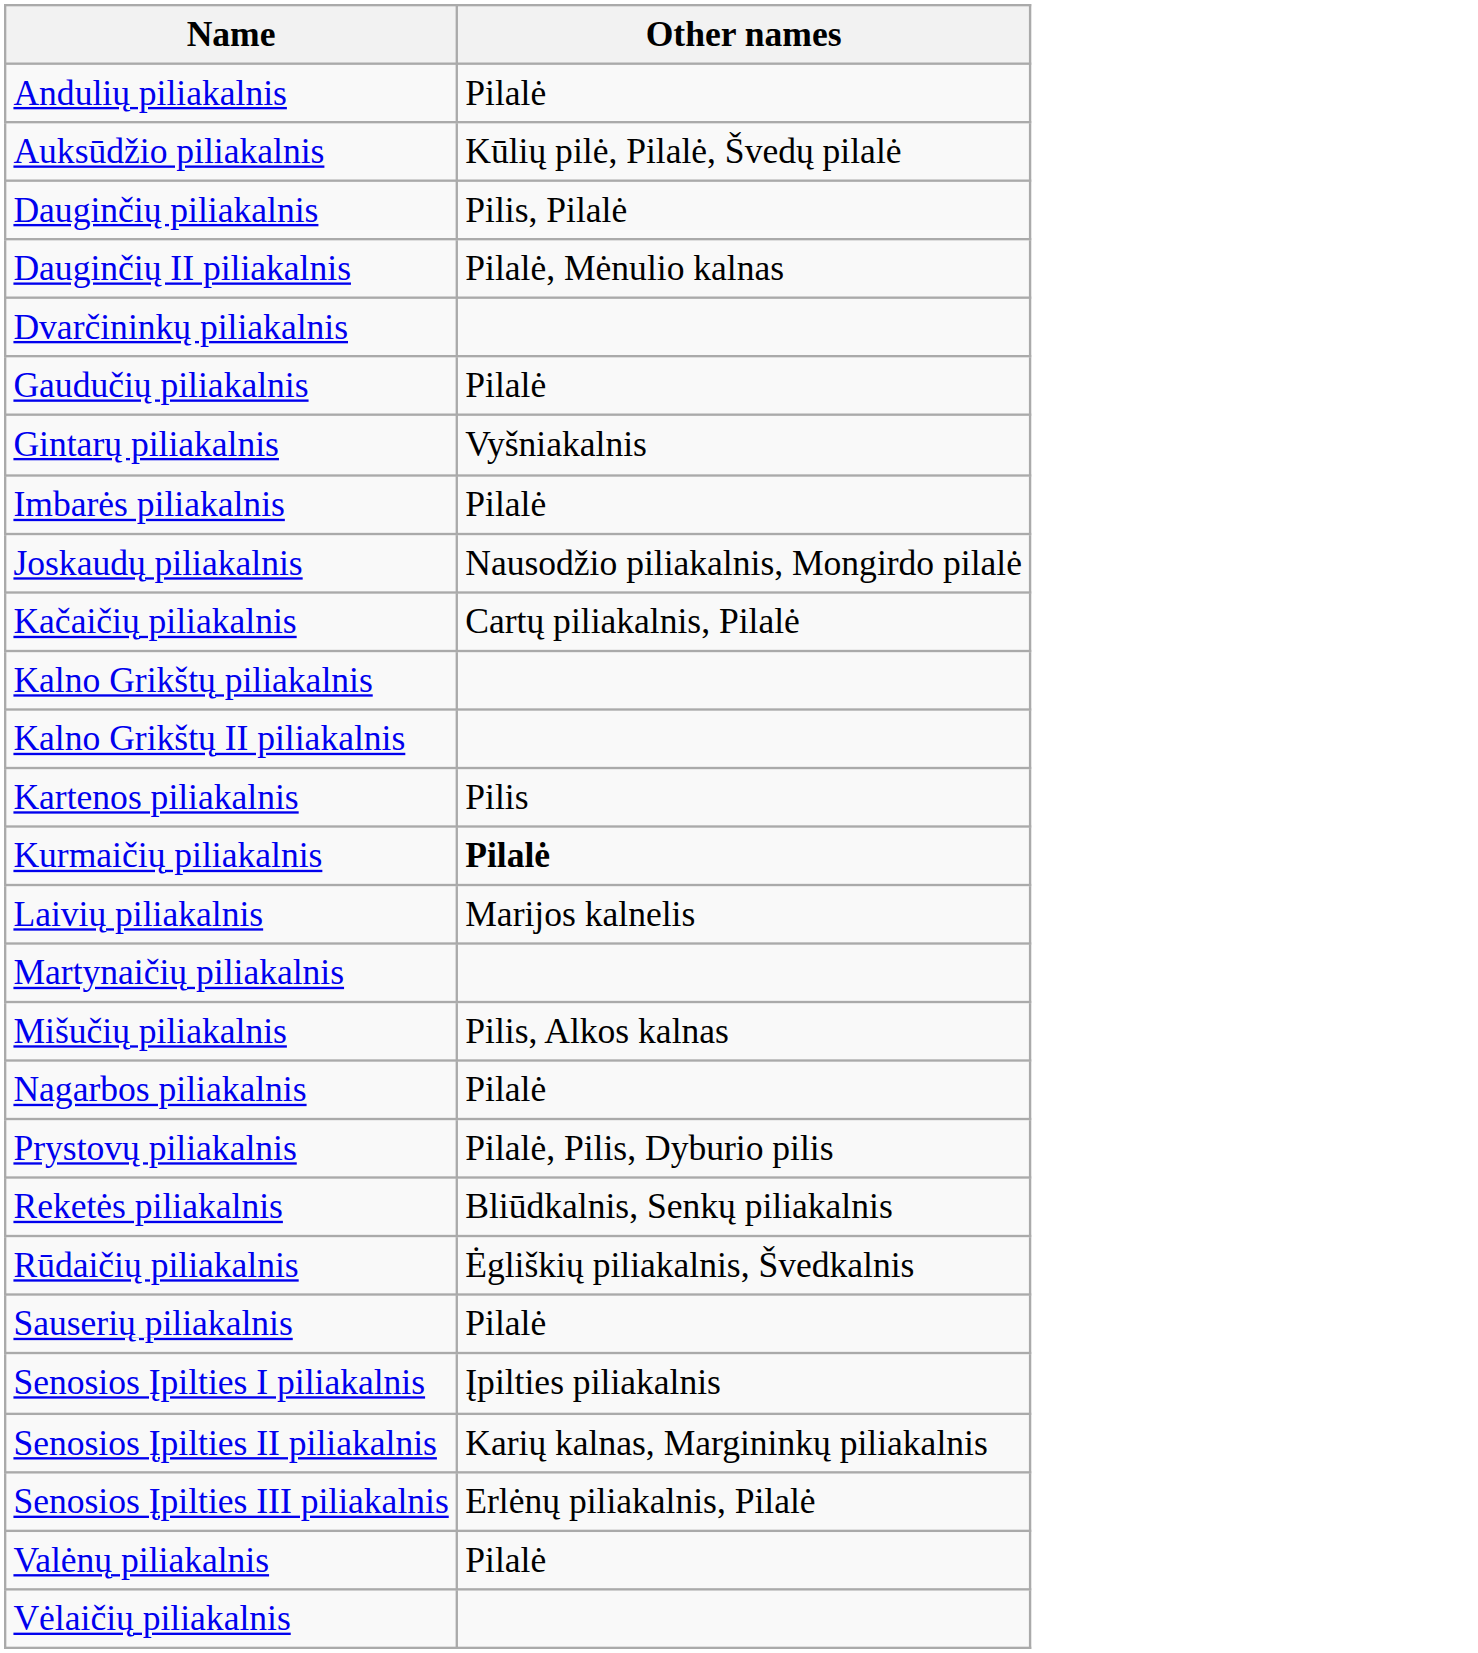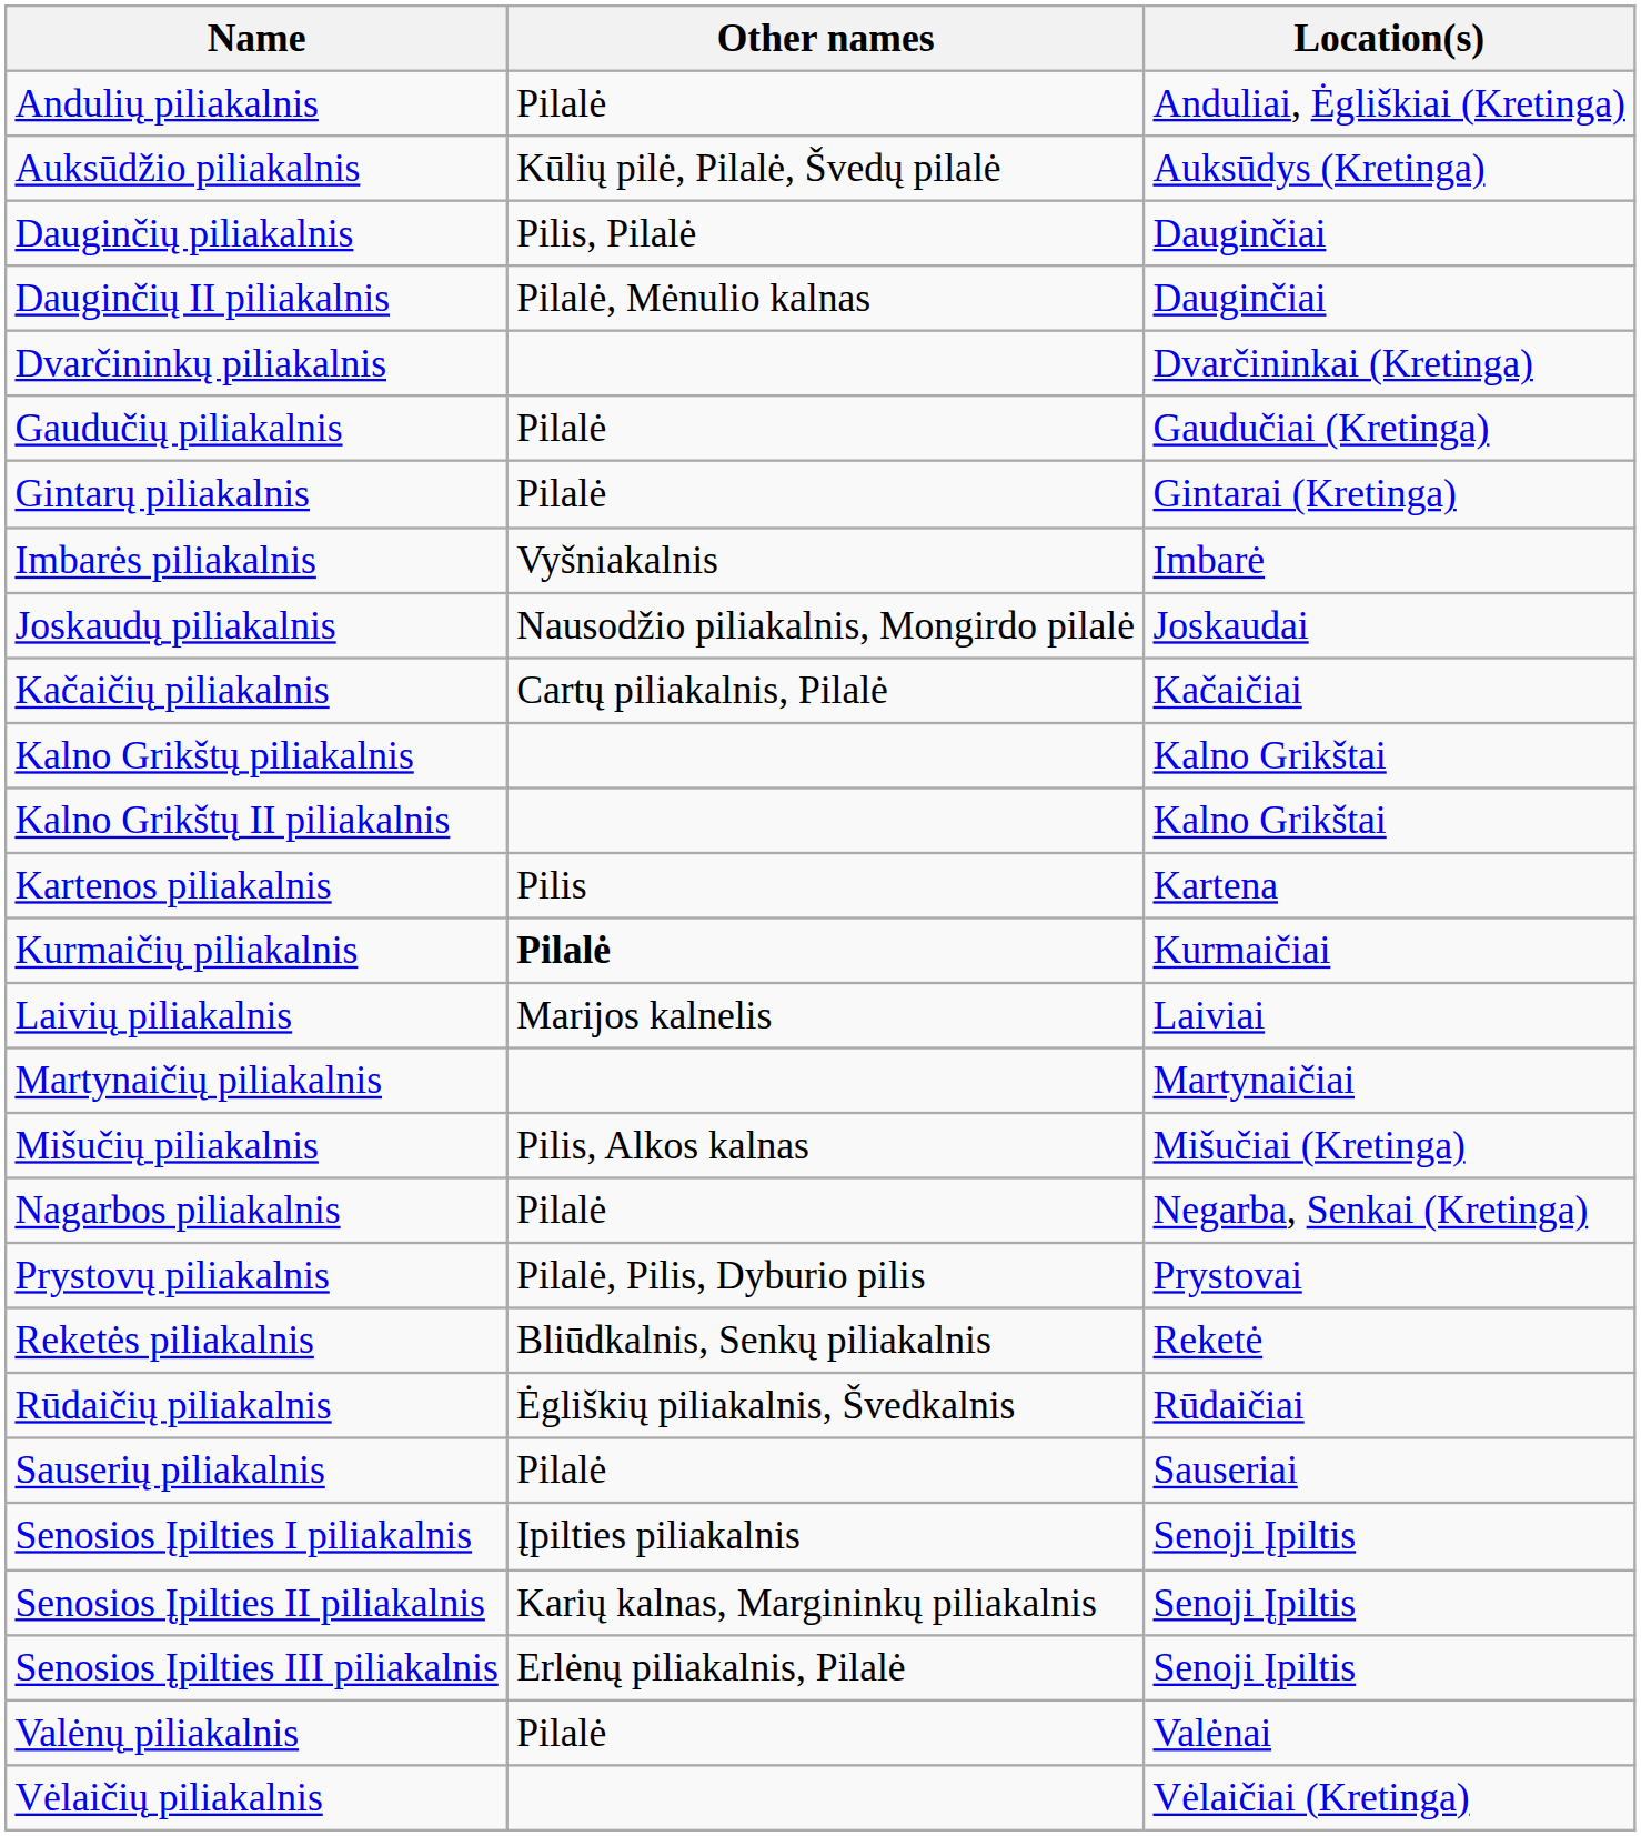+ column: Location(s) | Anduliai, Ėgliškiai (Kretinga) | Auksūdys (Kretinga) | Dauginčiai | Dauginčiai | Dvarčininkai (Kretinga) | Gaudučiai (Kretinga) | Gintarai (Kretinga) | Imbarė | Joskaudai | Kačaičiai | Kalno Grikštai | Kalno Grikštai | Kartena | Kurmaičiai | Laiviai | Martynaičiai | Mišučiai (Kretinga) | Negarba, Senkai (Kretinga) | Prystovai | Reketė | Rūdaičiai | Sauseriai | Senoji Įpiltis | Senoji Įpiltis | Senoji Įpiltis | Valėnai | Vėlaičiai (Kretinga)
Gintarų piliakalnis | Other names: Vyšniakalnis -> Pilalė
Imbarės piliakalnis | Other names: Pilalė -> Vyšniakalnis
